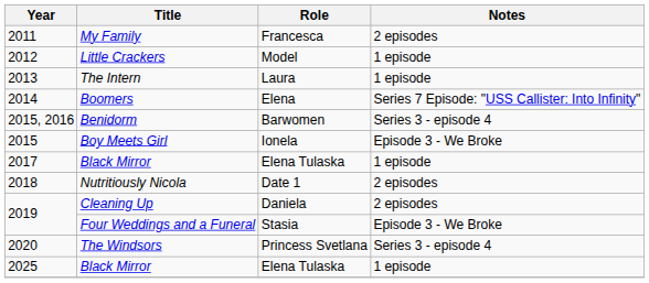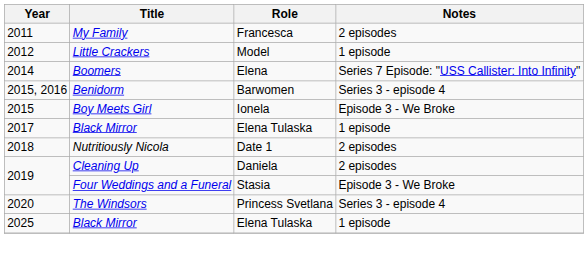- row: 2013 | The Intern | Laura | 1 episode
